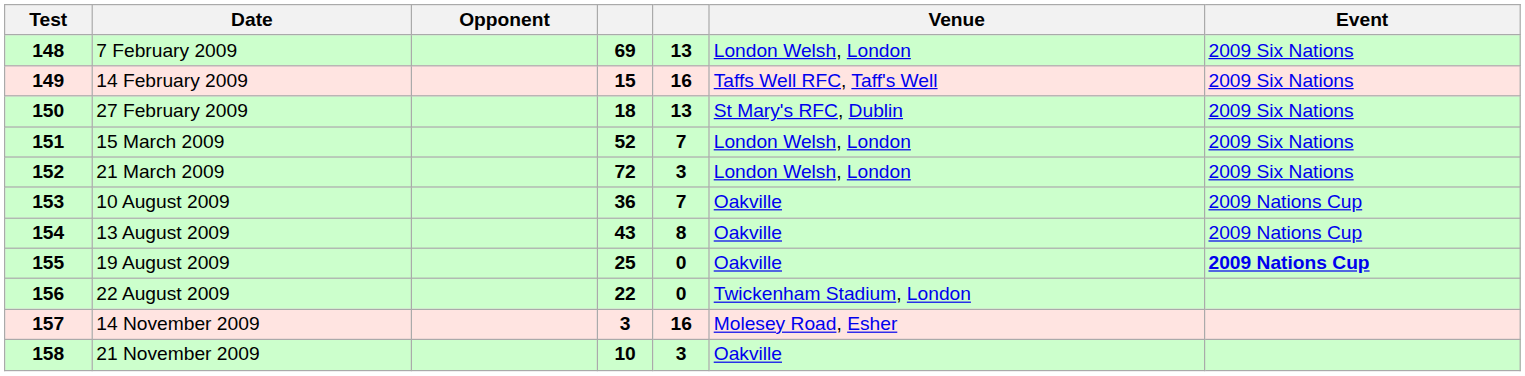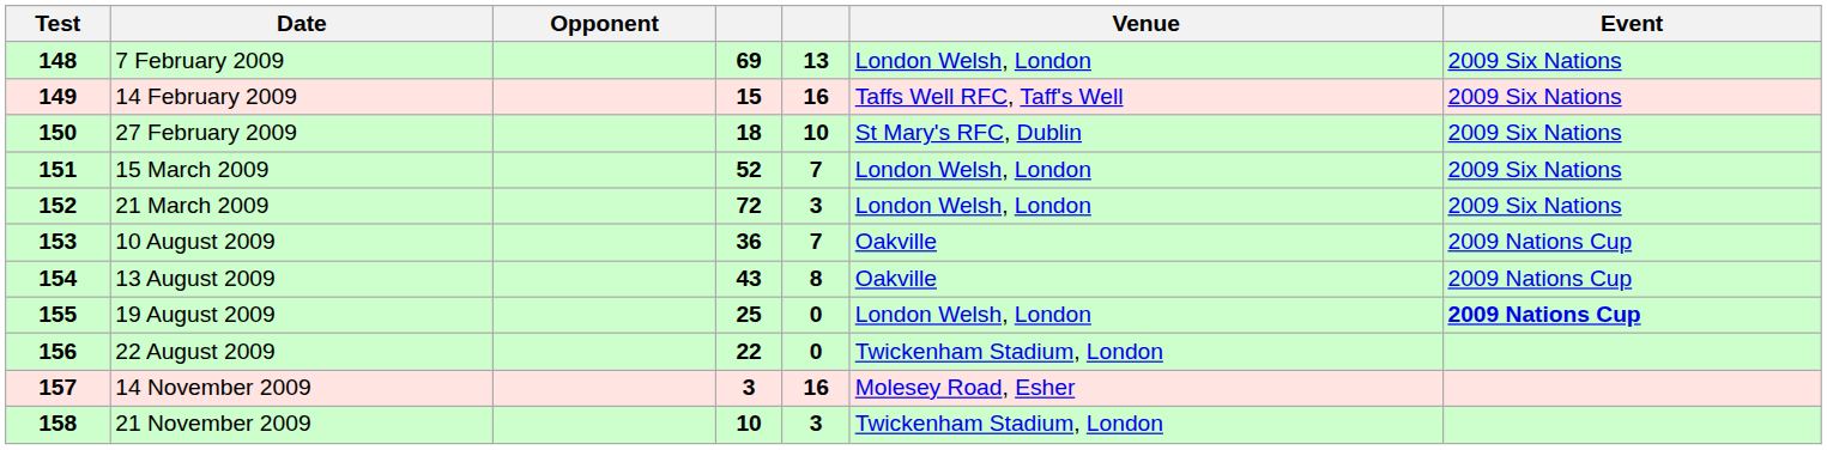27 February 2009 | column 5: 13 -> 10
19 August 2009 | Venue: Oakville -> London Welsh, London
21 November 2009 | Venue: Oakville -> Twickenham Stadium, London
